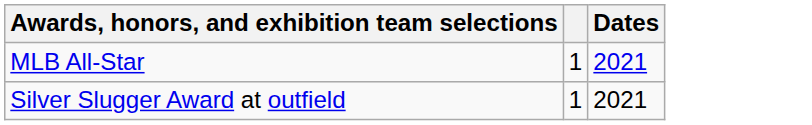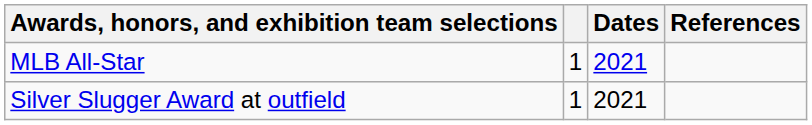+ column: References
